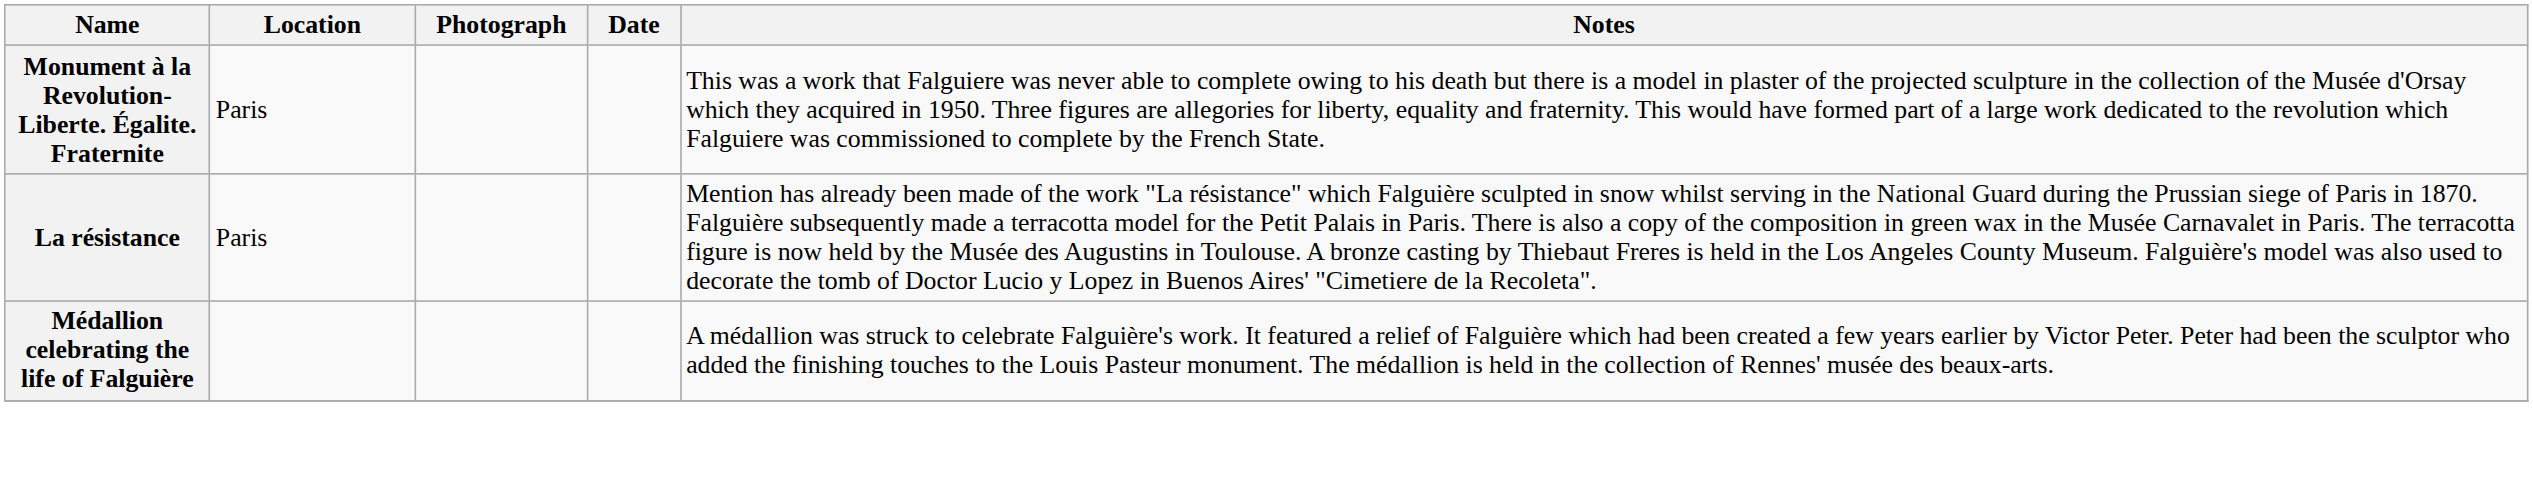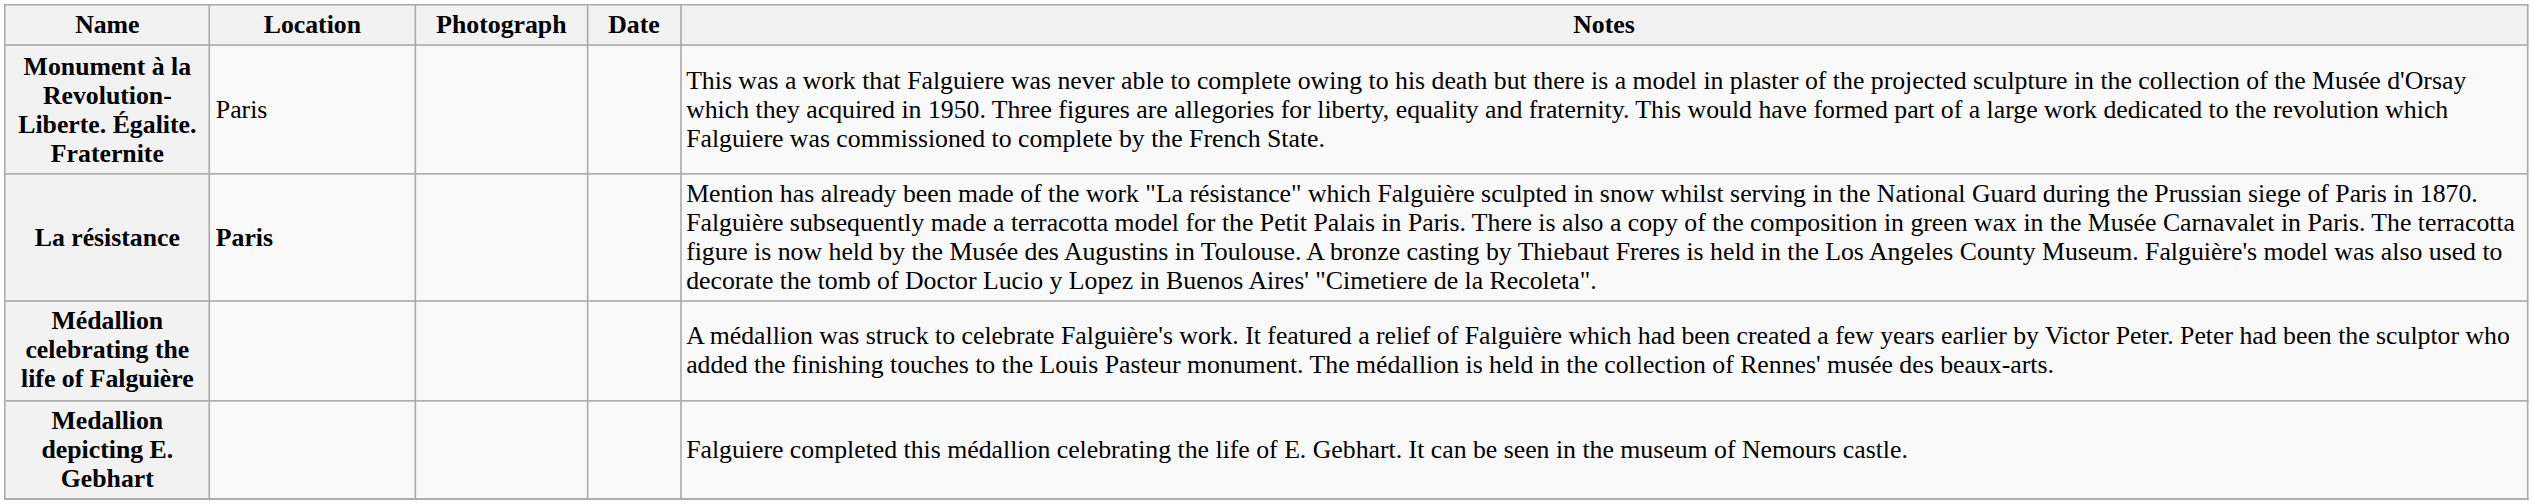La résistance | Location: normal -> bold
+ row: Medallion depicting E. Gebhart | Falguiere completed this médallion celebrating the life of E. Gebhart. It can be seen in the museum of Nemours castle.
